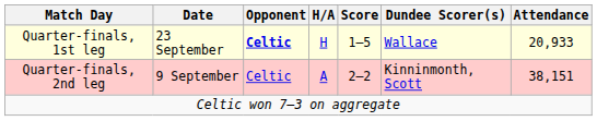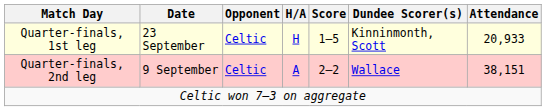Quarter-finals, 1st leg | Opponent: bold -> normal
Quarter-finals, 1st leg | Dundee Scorer(s): Wallace -> Kinninmonth, Scott
Quarter-finals, 2nd leg | Dundee Scorer(s): Kinninmonth, Scott -> Wallace
